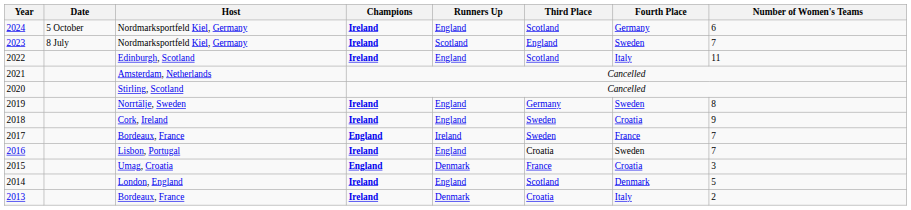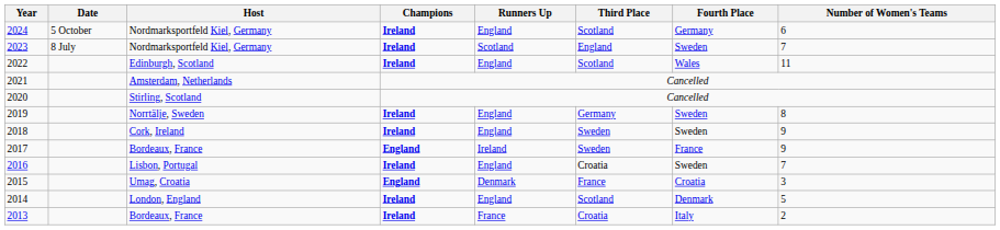2022 | Fourth Place: Italy -> Wales
2018 | Fourth Place: Croatia -> Sweden
2017 | Number of Women's Teams: 7 -> 9
2013 | Runners Up: Denmark -> France
